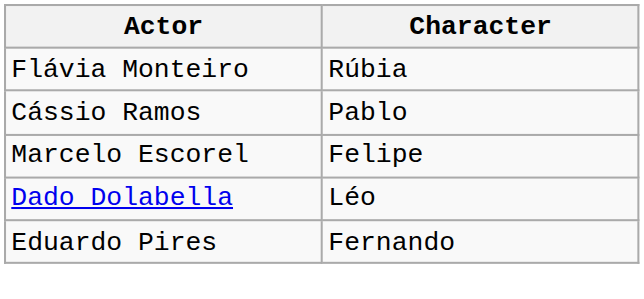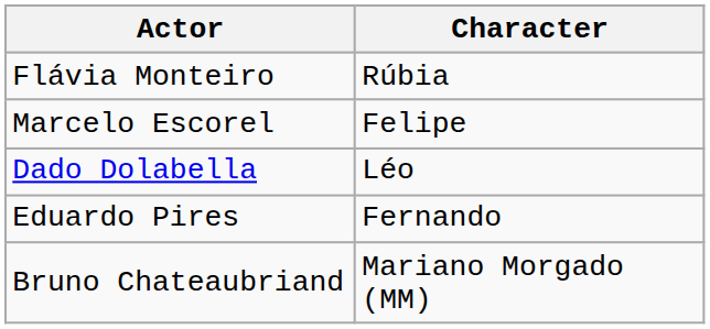- row: Cássio Ramos | Pablo
+ row: Bruno Chateaubriand | Mariano Morgado (MM)
